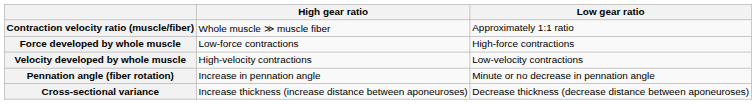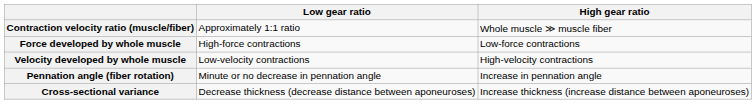columns swapped: High gear ratio <-> Low gear ratio
